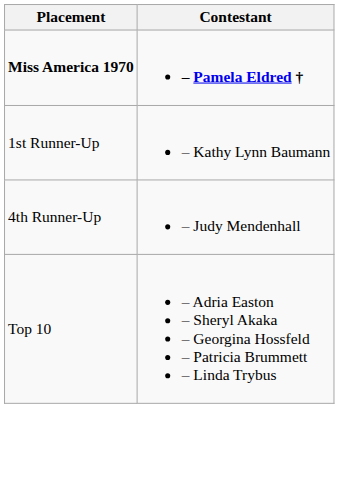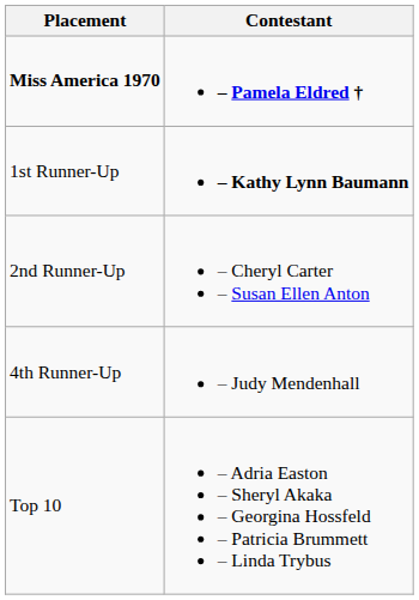1st Runner-Up | Contestant: normal -> bold
+ row: 2nd Runner-Up | – Cheryl Carter – Susan Ellen Anton
